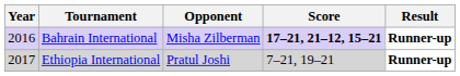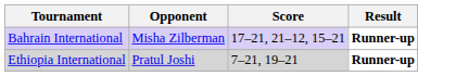- column: Year | 2016 | 2017
Bahrain International | Score: bold -> normal
